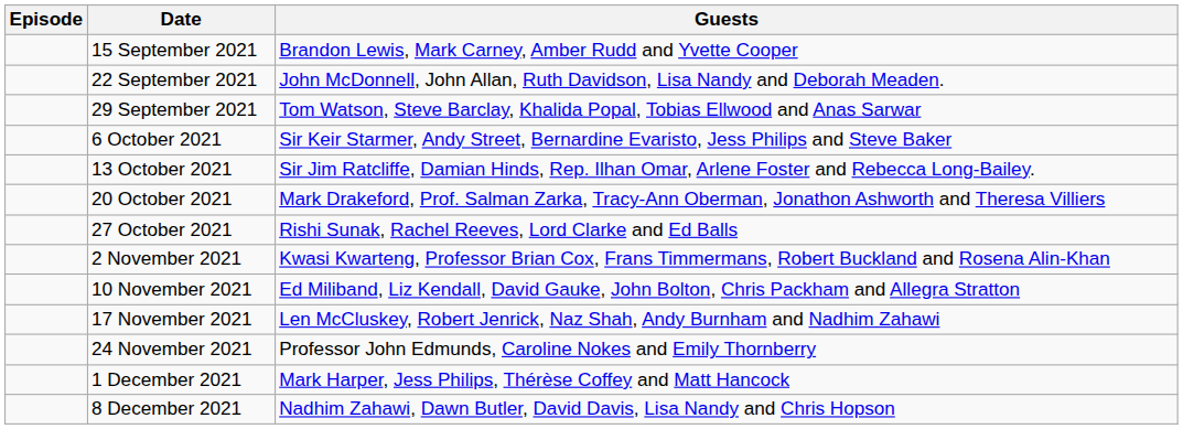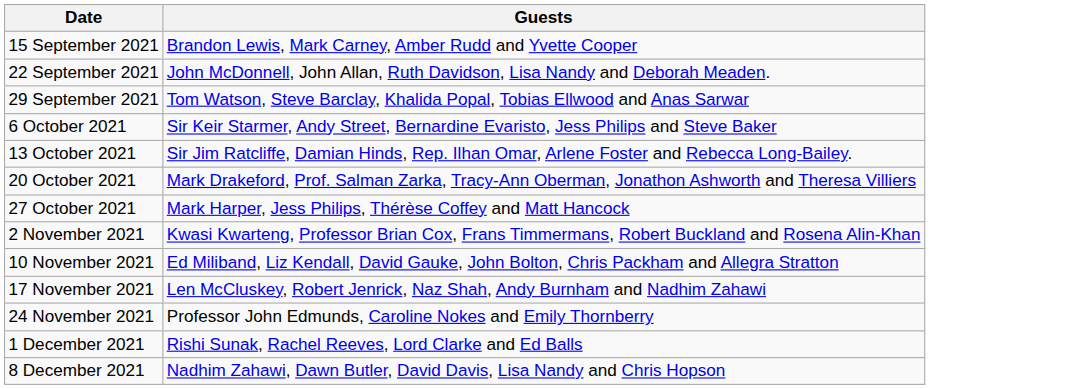- column: Episode
27 October 2021 | Guests: Rishi Sunak, Rachel Reeves, Lord Clarke and Ed Balls -> Mark Harper, Jess Philips, Thérèse Coffey and Matt Hancock
1 December 2021 | Guests: Mark Harper, Jess Philips, Thérèse Coffey and Matt Hancock -> Rishi Sunak, Rachel Reeves, Lord Clarke and Ed Balls
